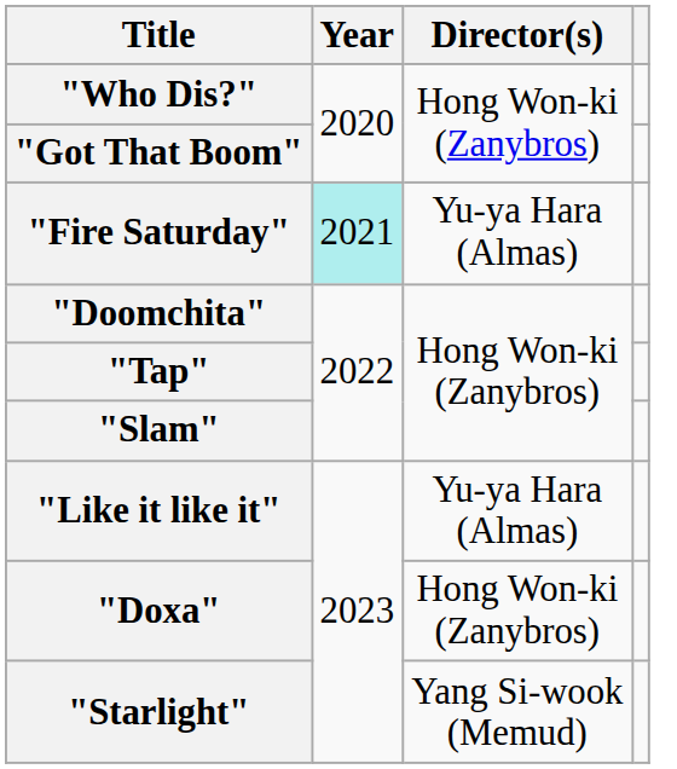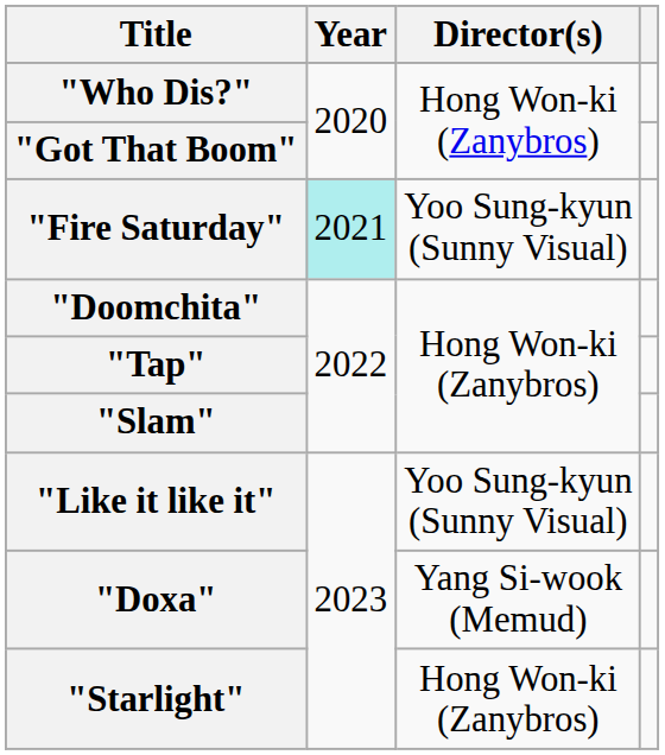"Fire Saturday" | Director(s): Yu-ya Hara (Almas) -> Yoo Sung-kyun (Sunny Visual)
"Like it like it" | Director(s): Yu-ya Hara (Almas) -> Yoo Sung-kyun (Sunny Visual)
"Doxa" | Director(s): Hong Won-ki (Zanybros) -> Yang Si-wook (Memud)
"Starlight" | Director(s): Yang Si-wook (Memud) -> Hong Won-ki (Zanybros)
